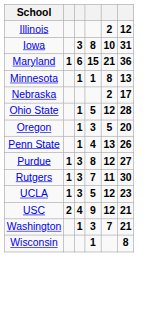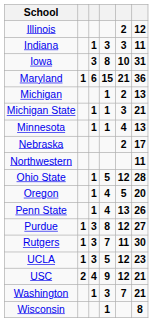+ row: Indiana | 1 | 3 | 3 | 11
+ row: Michigan | 1 | 2 | 13
+ row: Michigan State | 1 | 1 | 3 | 21
Minnesota | column 5: 8 -> 4
+ row: Northwestern | 11
Oregon | column 4: 3 -> 4
